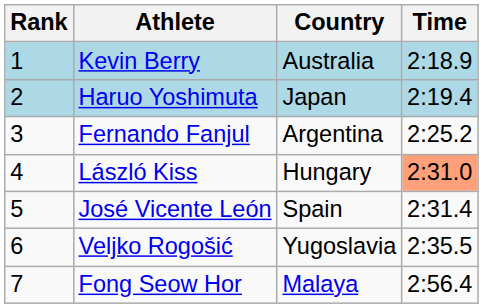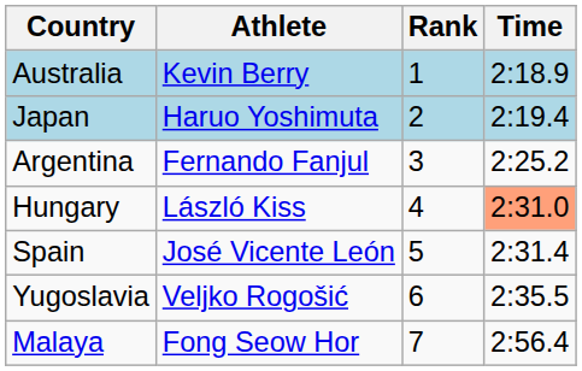columns swapped: Rank <-> Country
